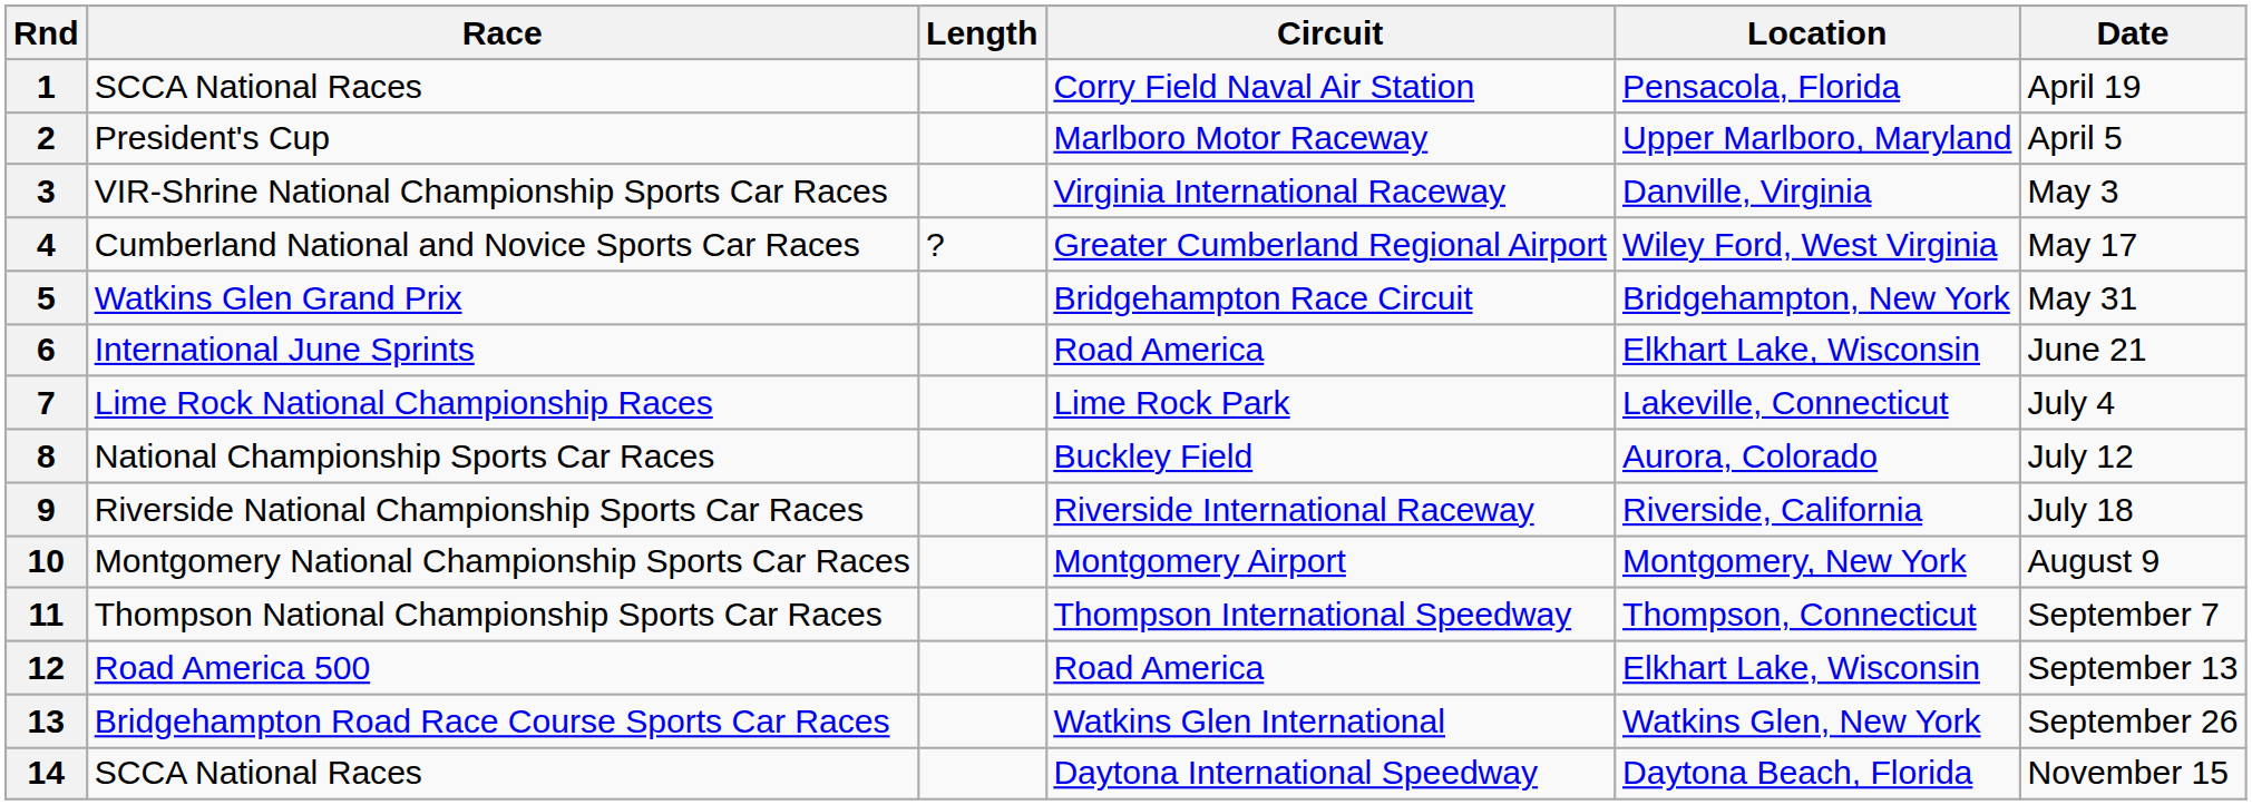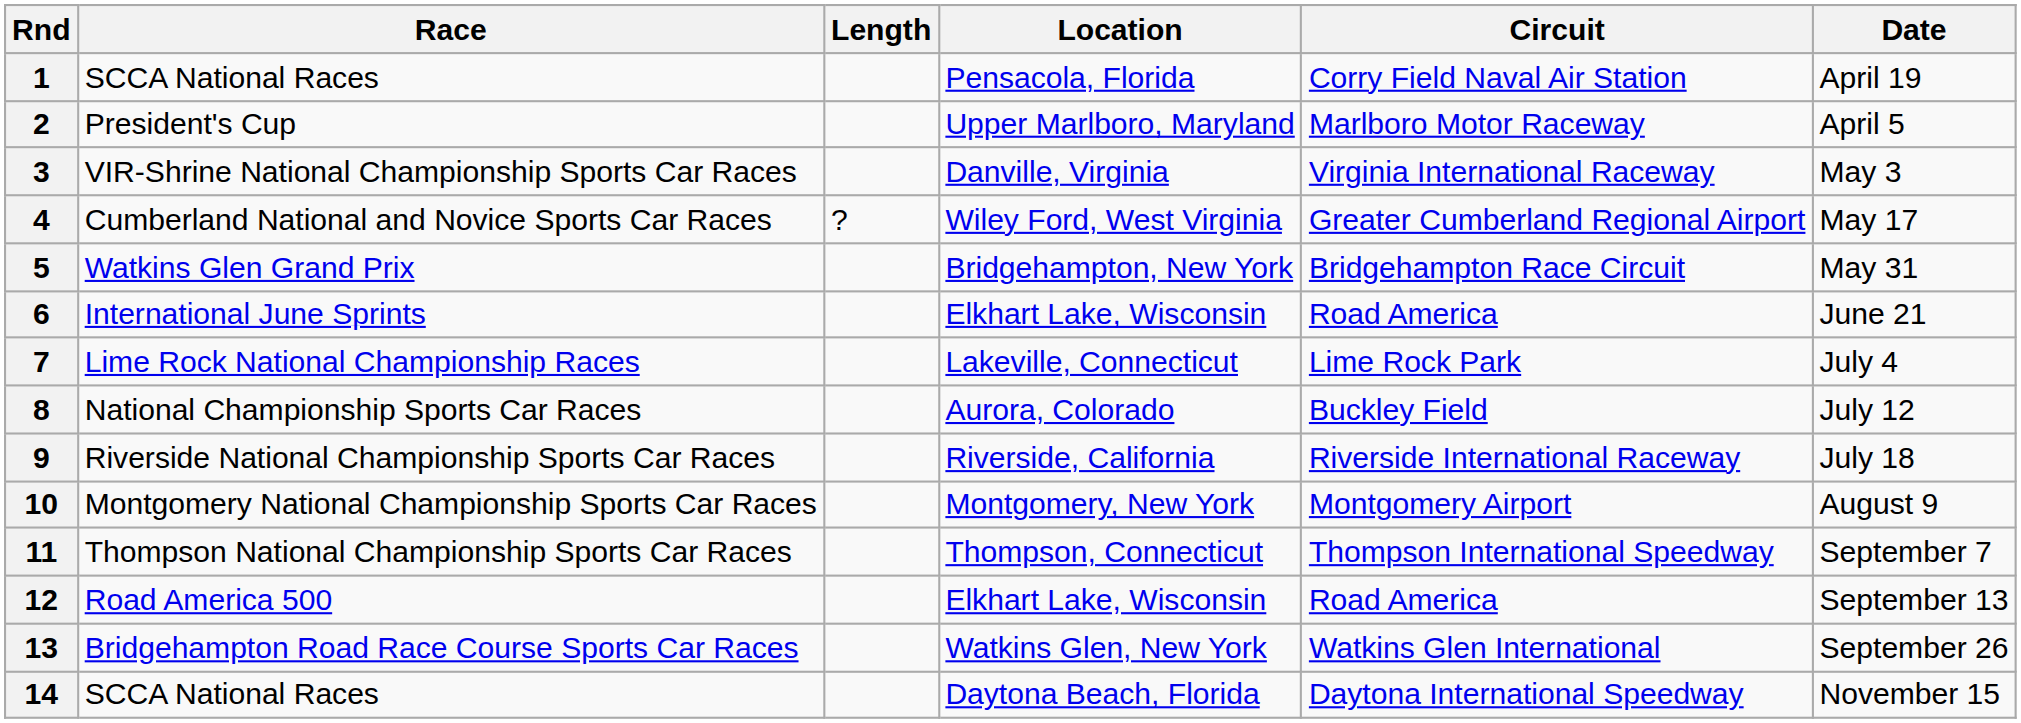columns swapped: Circuit <-> Location
